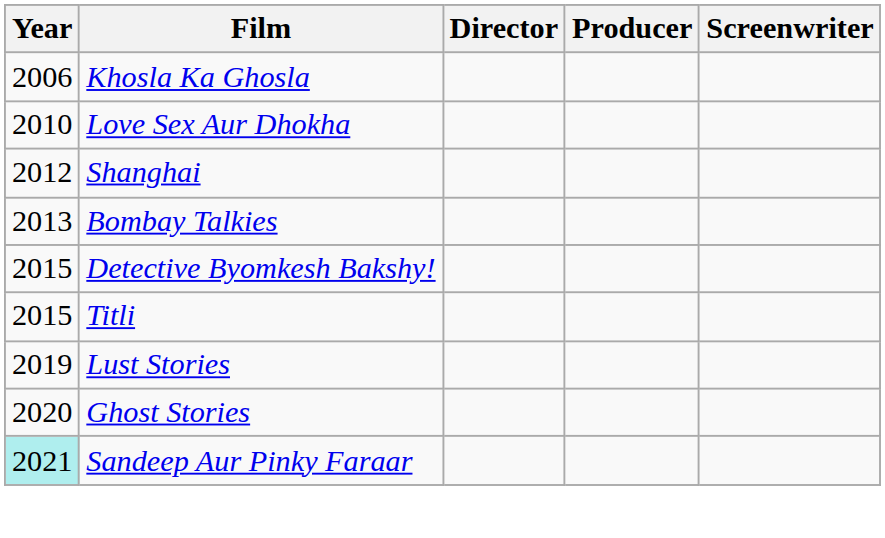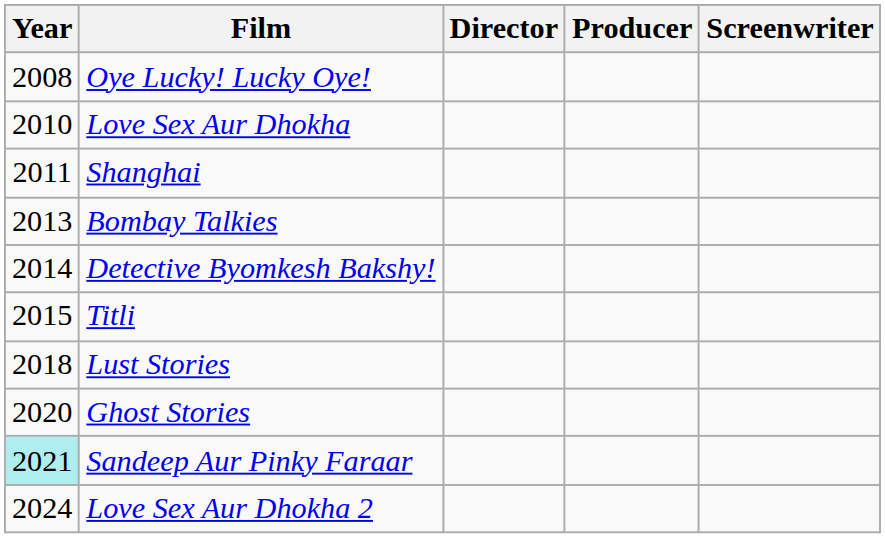- row: 2006 | Khosla Ka Ghosla
+ row: 2008 | Oye Lucky! Lucky Oye!
Shanghai | Year: 2012 -> 2011
Detective Byomkesh Bakshy! | Year: 2015 -> 2014
Lust Stories | Year: 2019 -> 2018
+ row: 2024 | Love Sex Aur Dhokha 2
